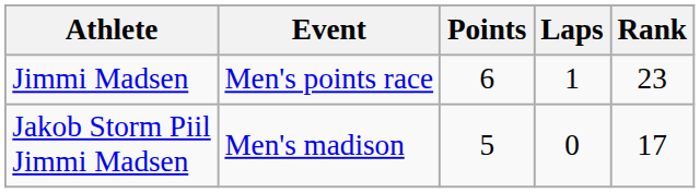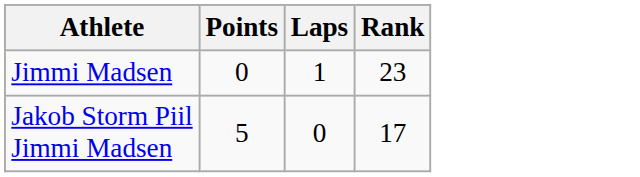- column: Event | Men's points race | Men's madison
Jimmi Madsen | Points: 6 -> 0
